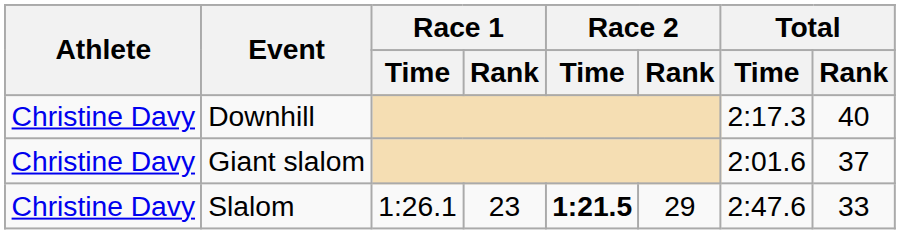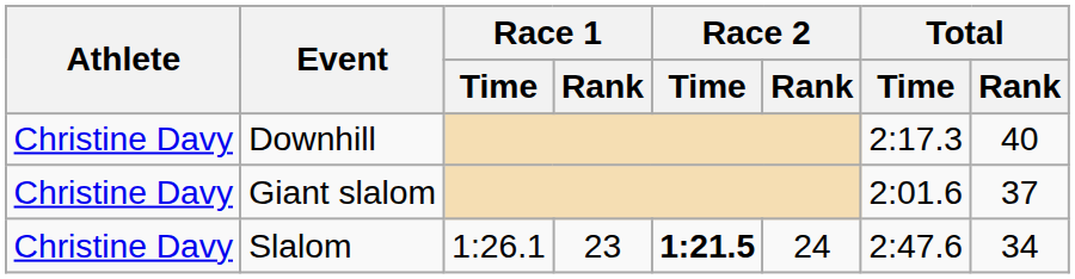Slalom | Race 2 / Rank: 29 -> 24
Slalom | Total / Rank: 33 -> 34
